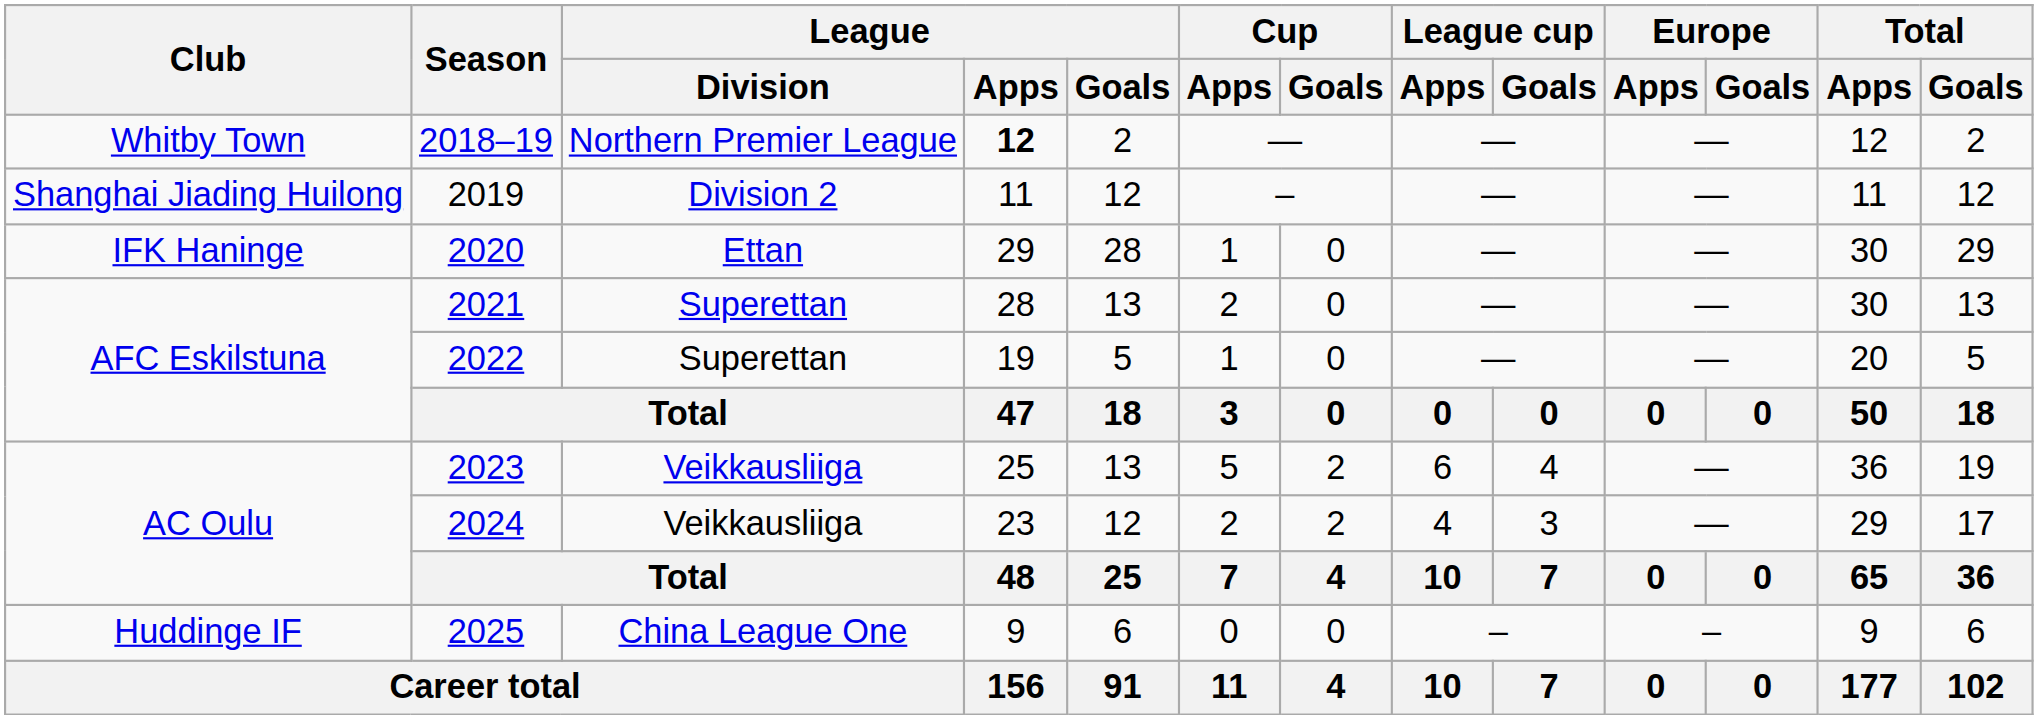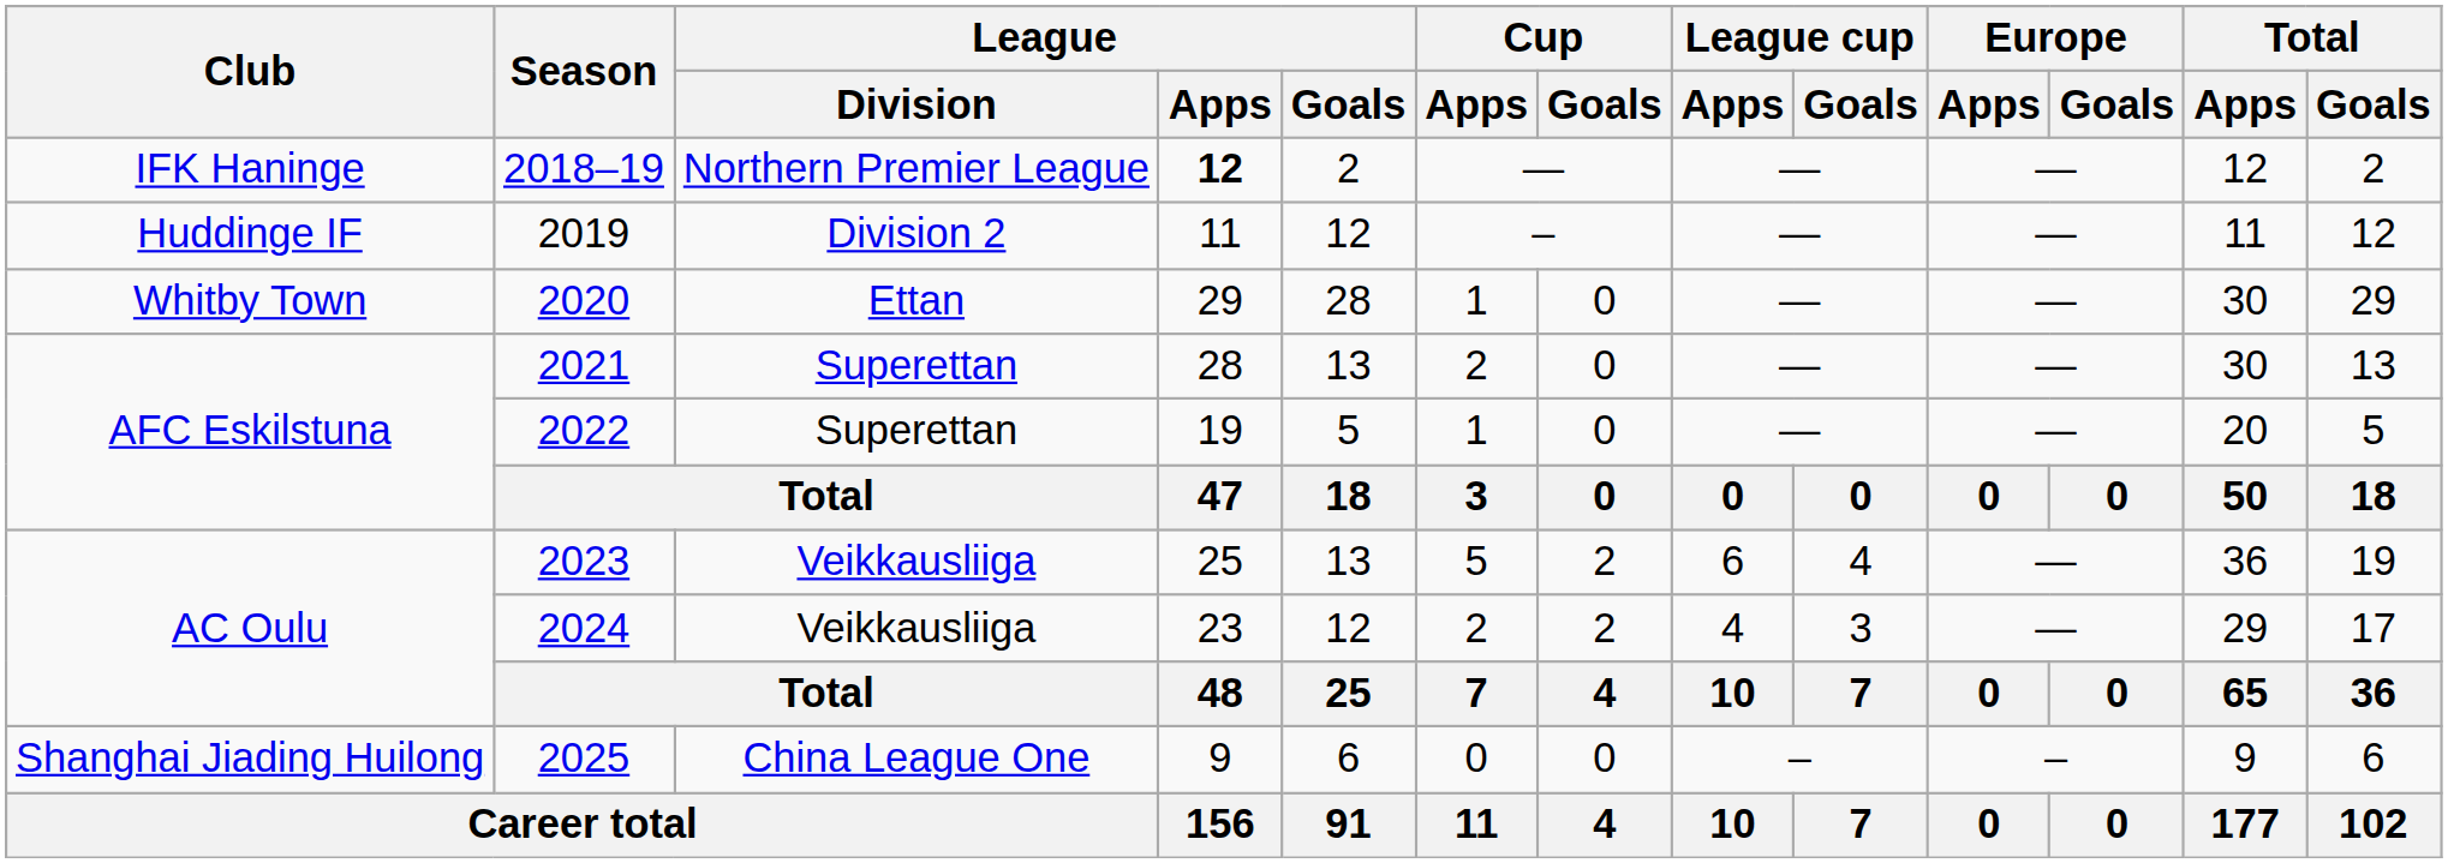2018–19 | Club: Whitby Town -> IFK Haninge
2019 | Club: Shanghai Jiading Huilong -> Huddinge IF
2020 | Club: IFK Haninge -> Whitby Town
2025 | Club: Huddinge IF -> Shanghai Jiading Huilong
